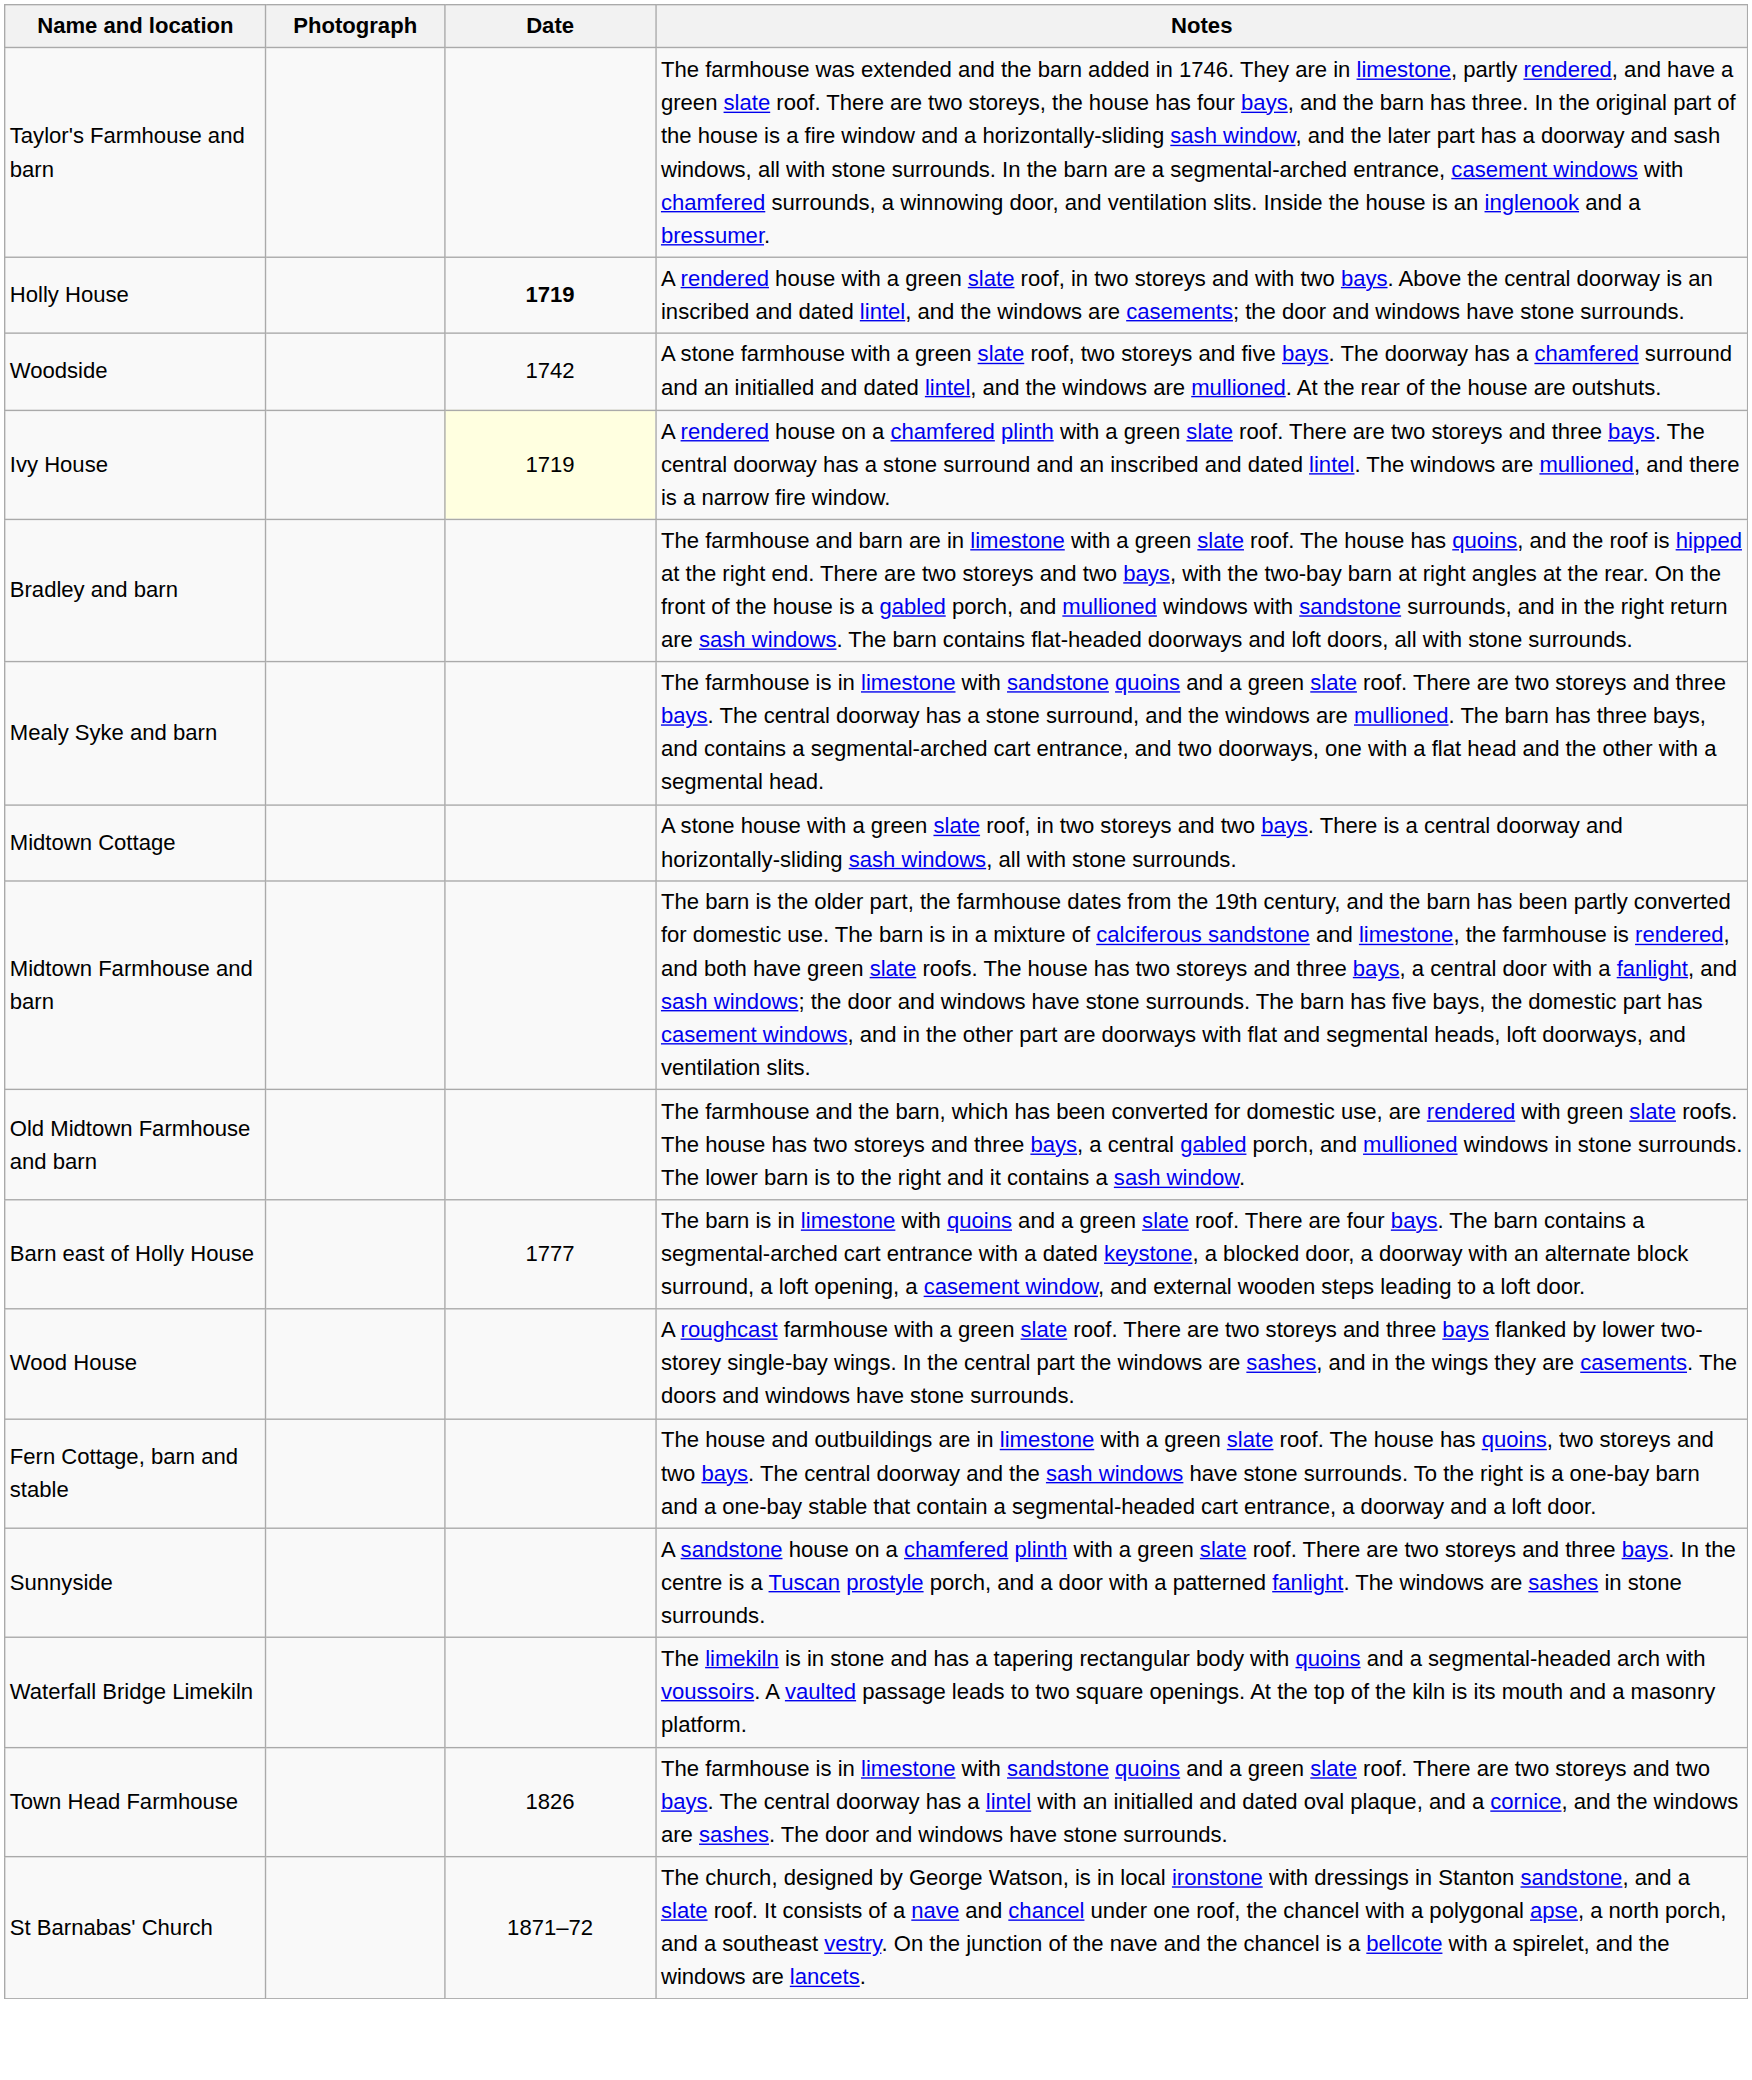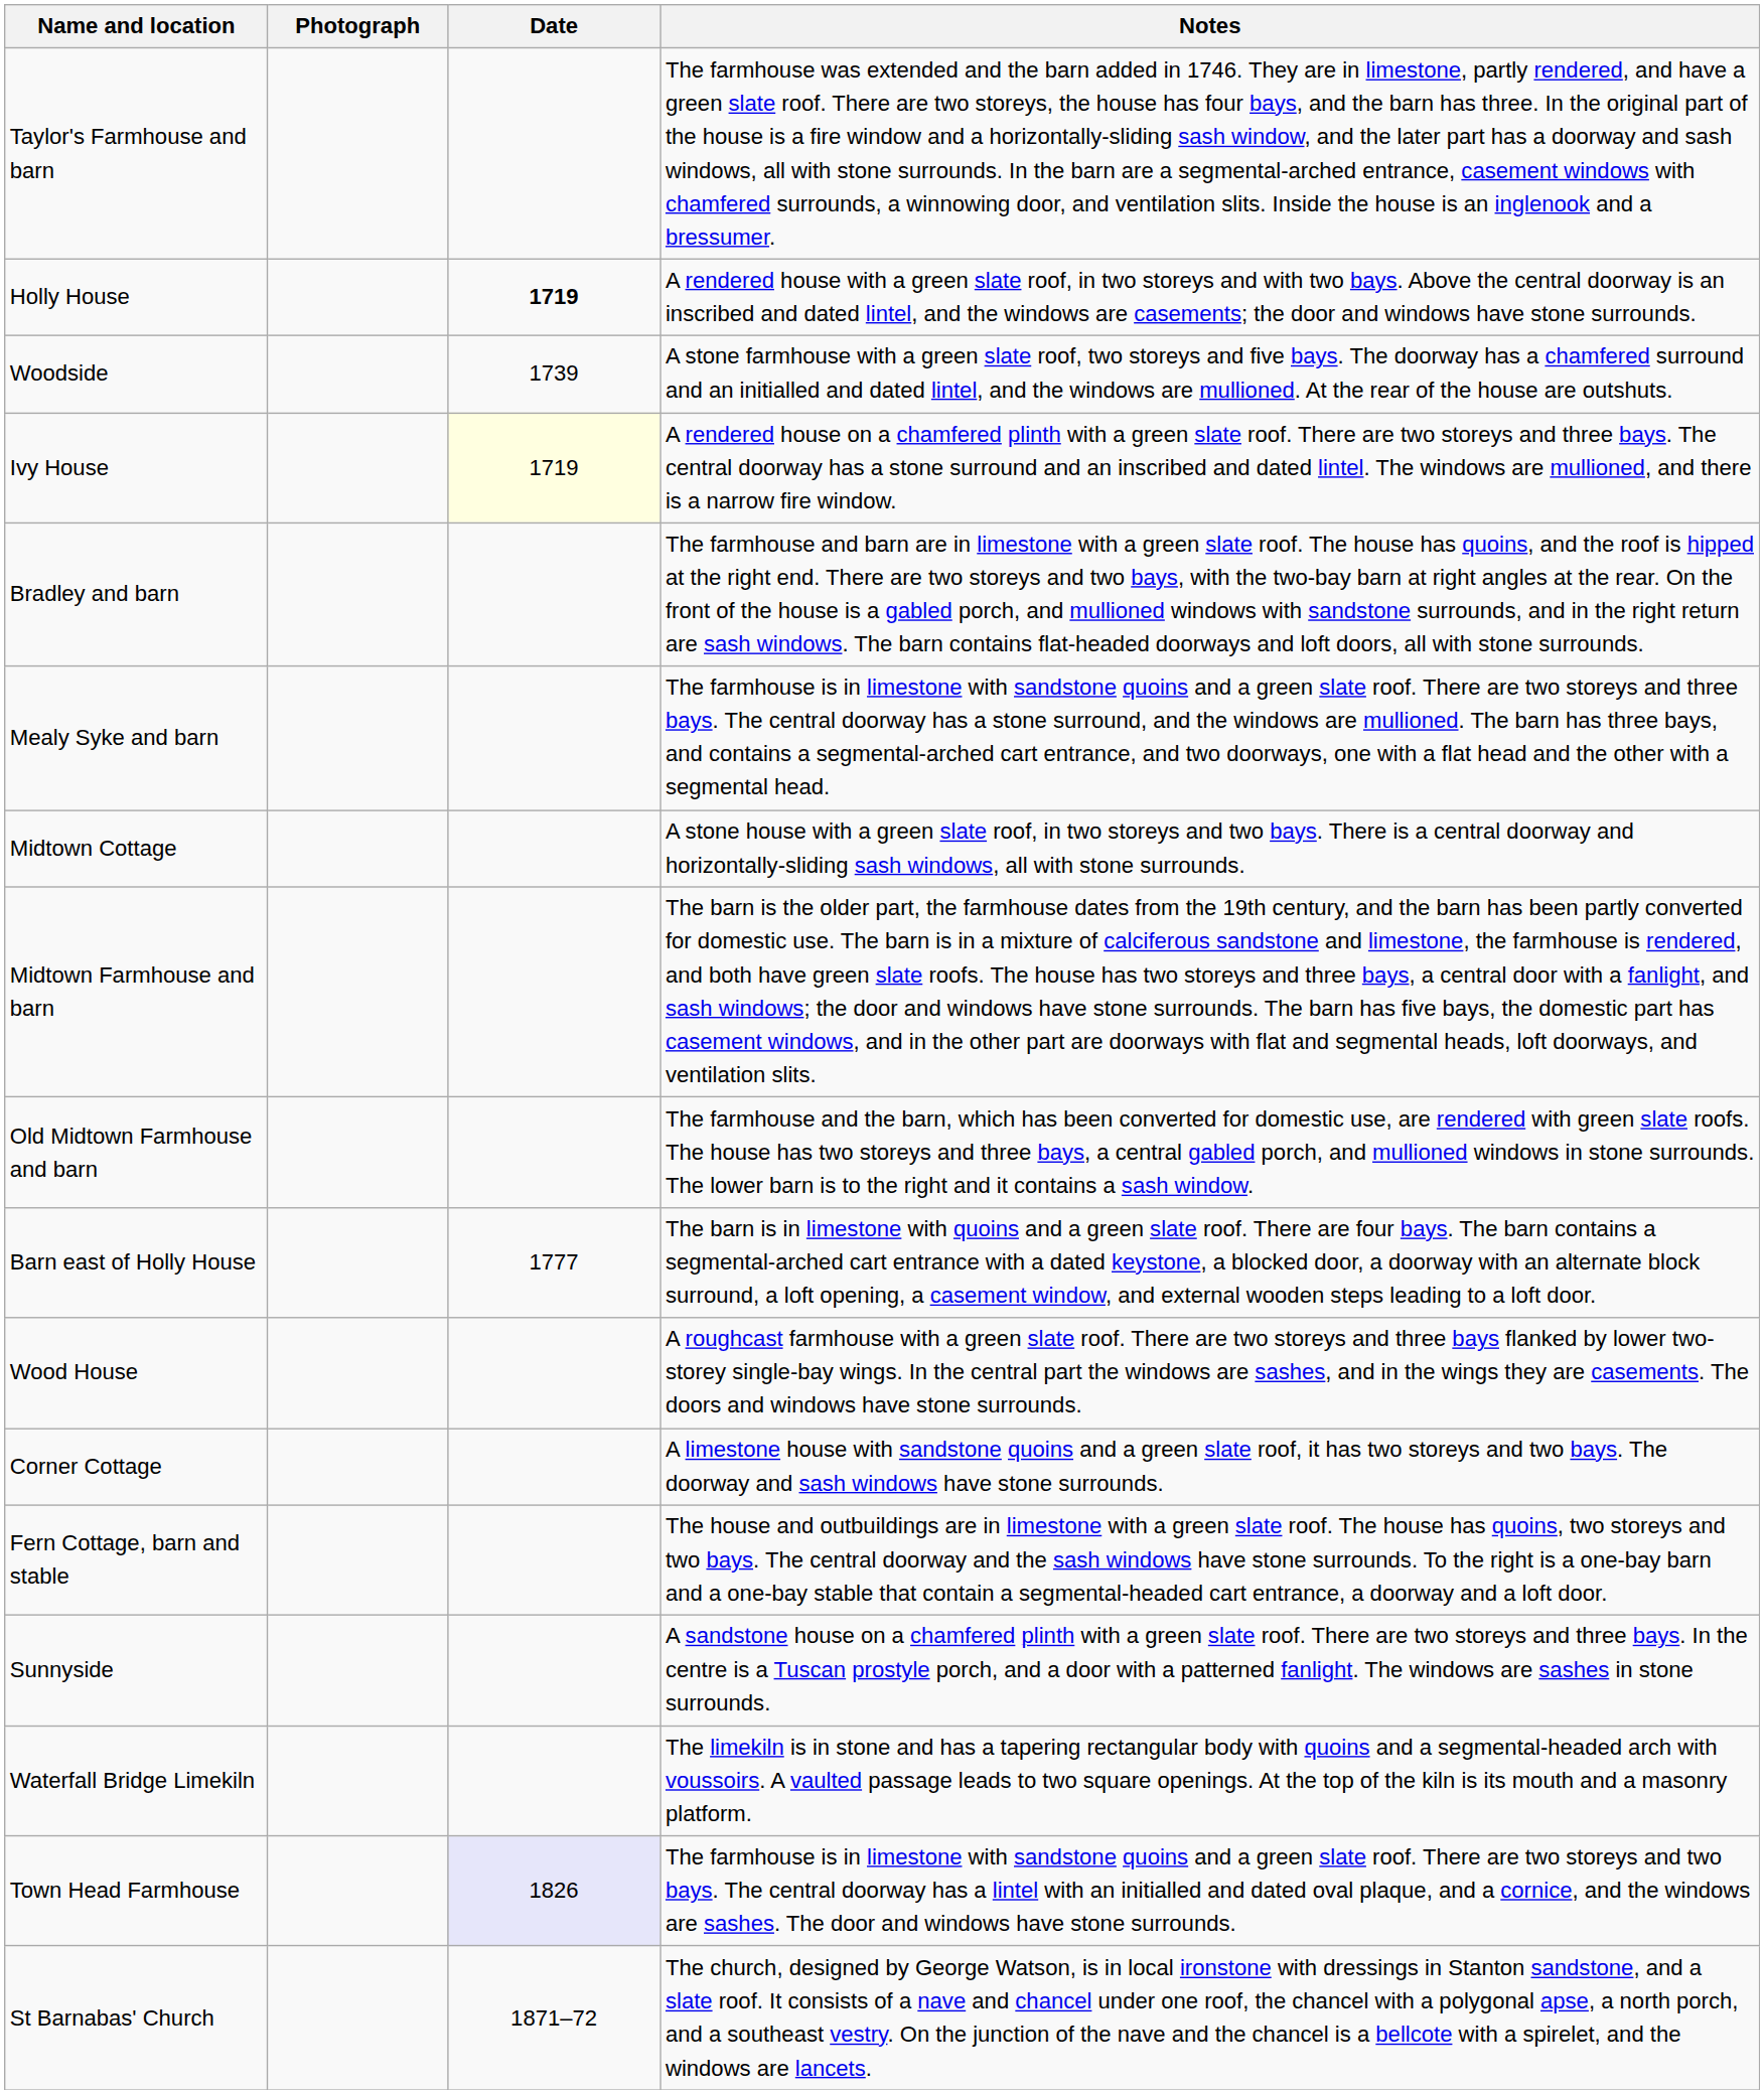Woodside | Date: 1742 -> 1739
+ row: Corner Cottage | A limestone house with sandstone quoins and a green slate roof, it has two storeys and two bays. The doorway and sash windows have stone surrounds.
Town Head Farmhouse | Date: no background -> lavender background
